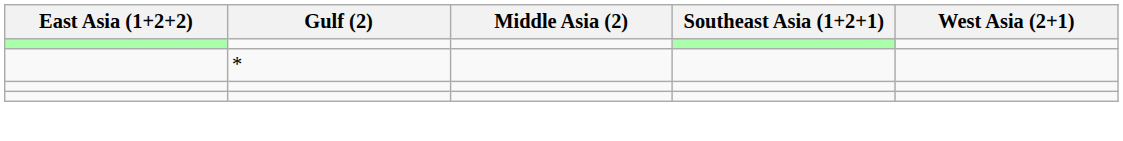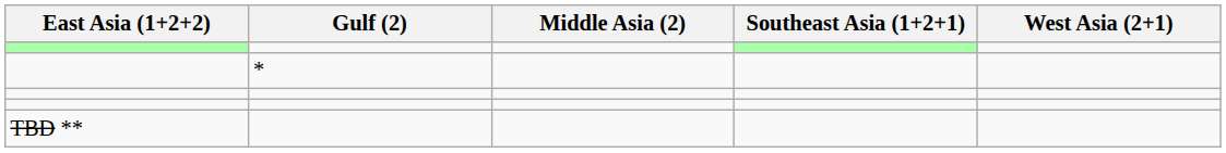+ row: TBD **
